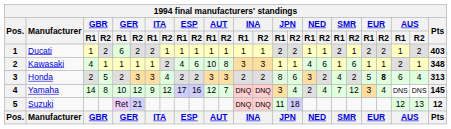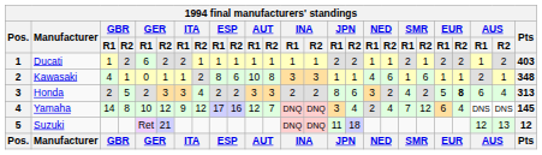Kawasaki | GER / R1: 1 -> 0
Kawasaki | ESP / R1: 4 -> 8
Yamaha | EUR / R1: 3 -> 6
